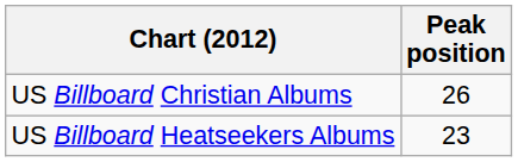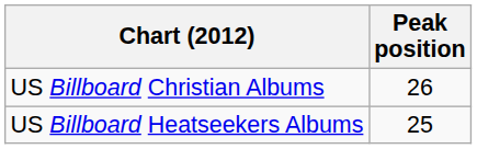US Billboard Heatseekers Albums | Peak position: 23 -> 25
